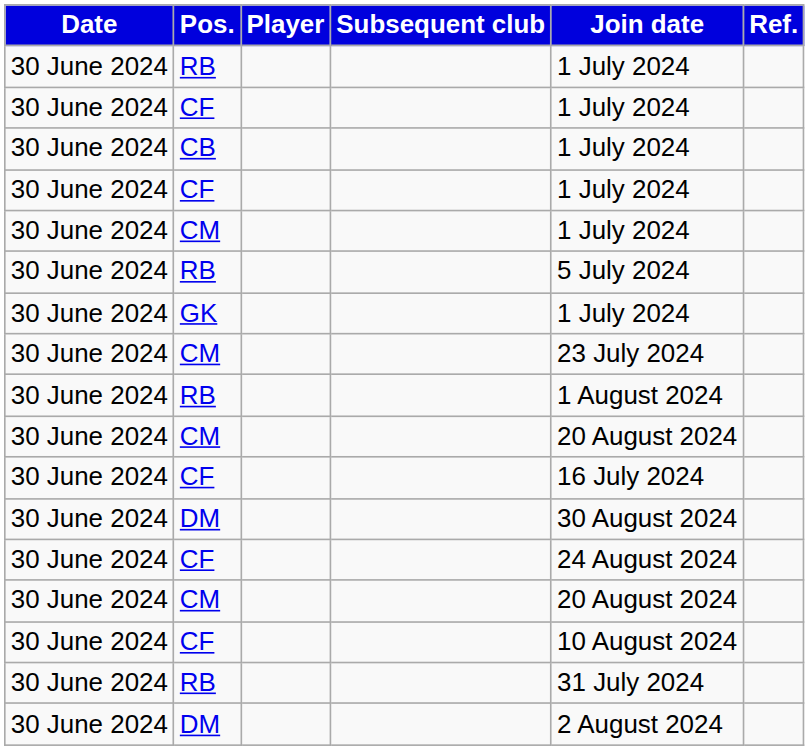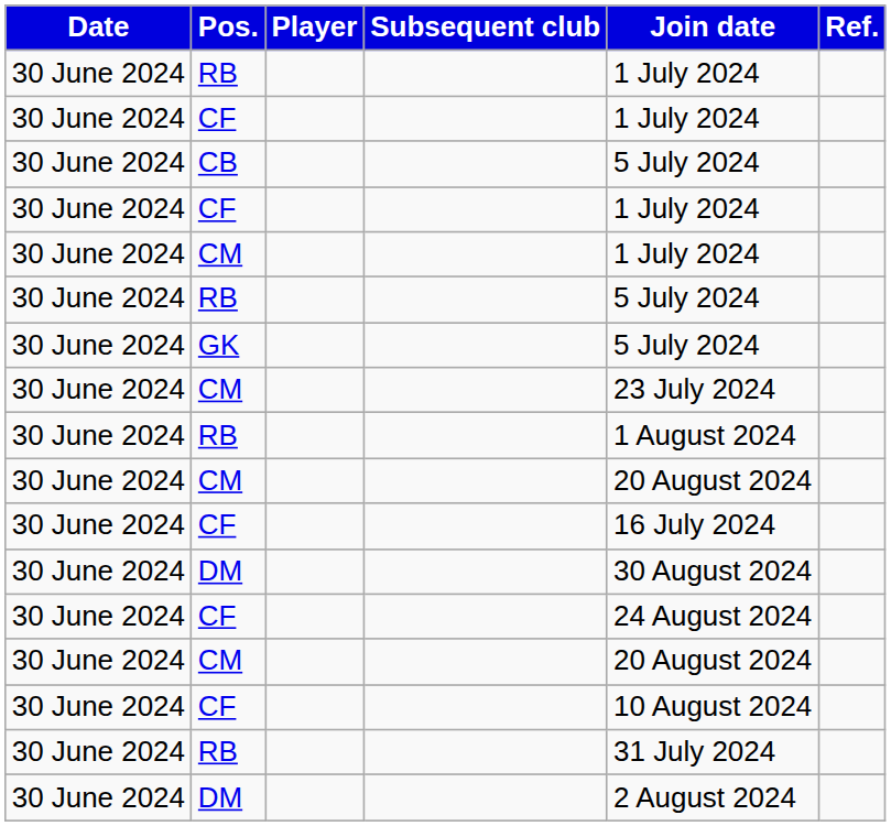CB | Join date: 1 July 2024 -> 5 July 2024
GK | Join date: 1 July 2024 -> 5 July 2024
